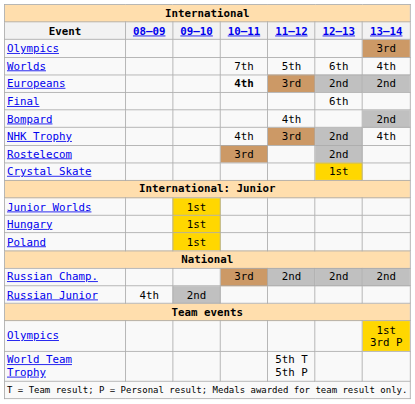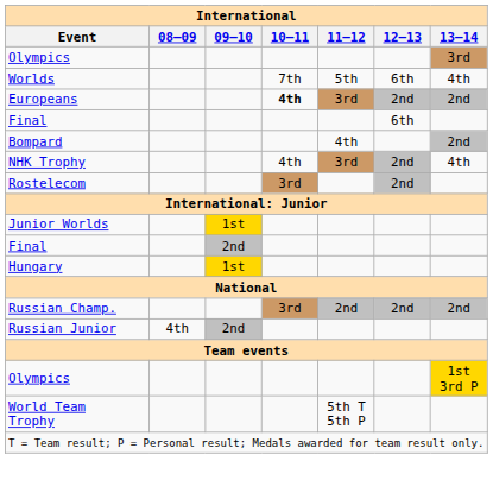- row: Crystal Skate | 1st
+ row: Final | 2nd
- row: Poland | 1st
